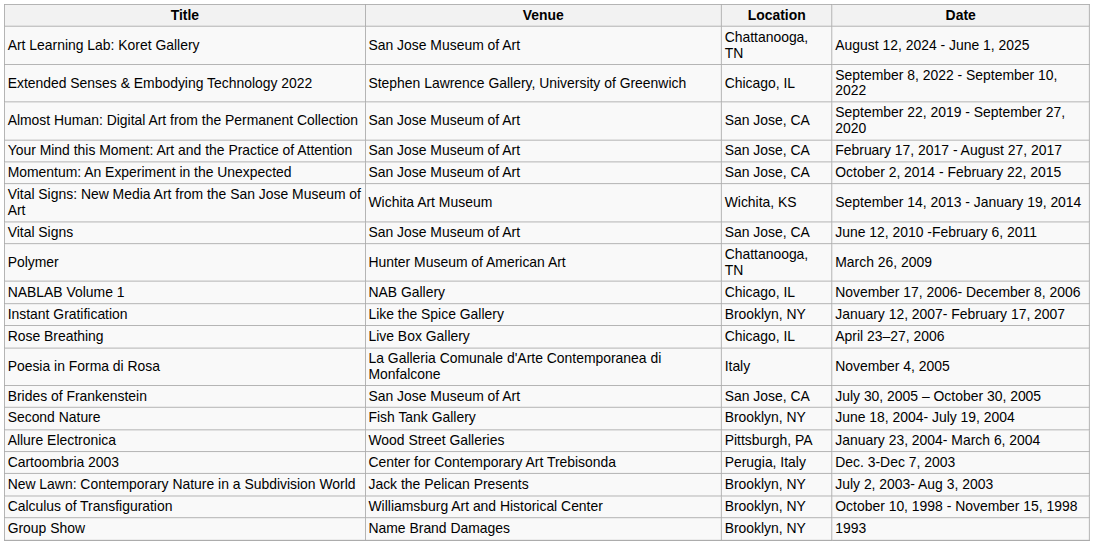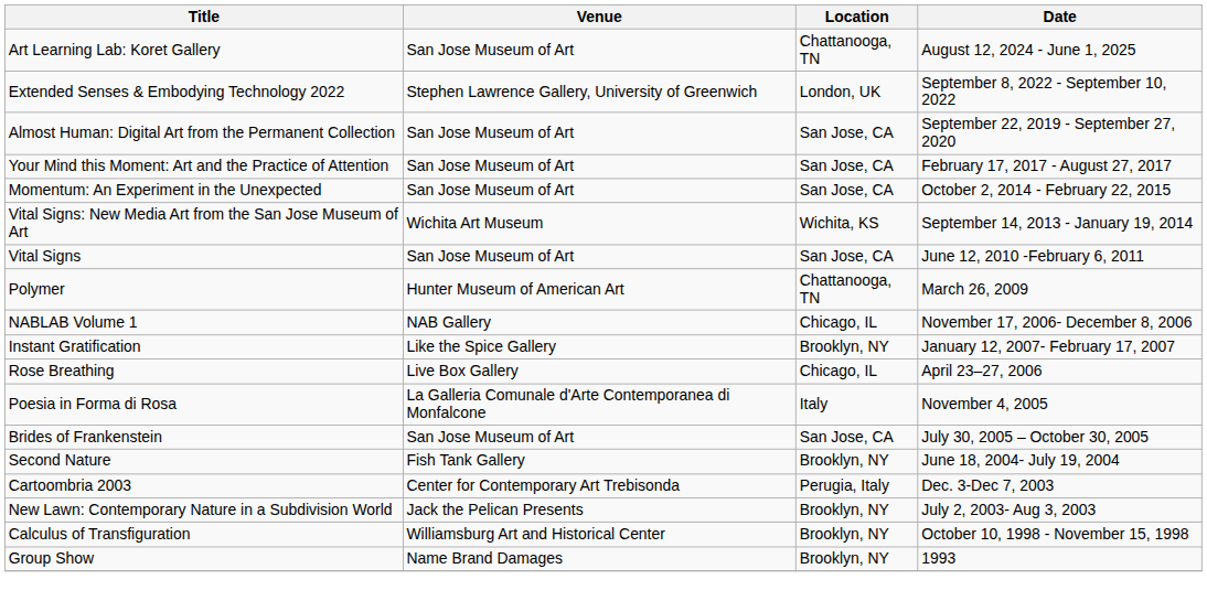Extended Senses & Embodying Technology 2022 | Location: Chicago, IL -> London, UK
- row: Allure Electronica | Wood Street Galleries | Pittsburgh, PA | January 23, 2004- March 6, 2004
